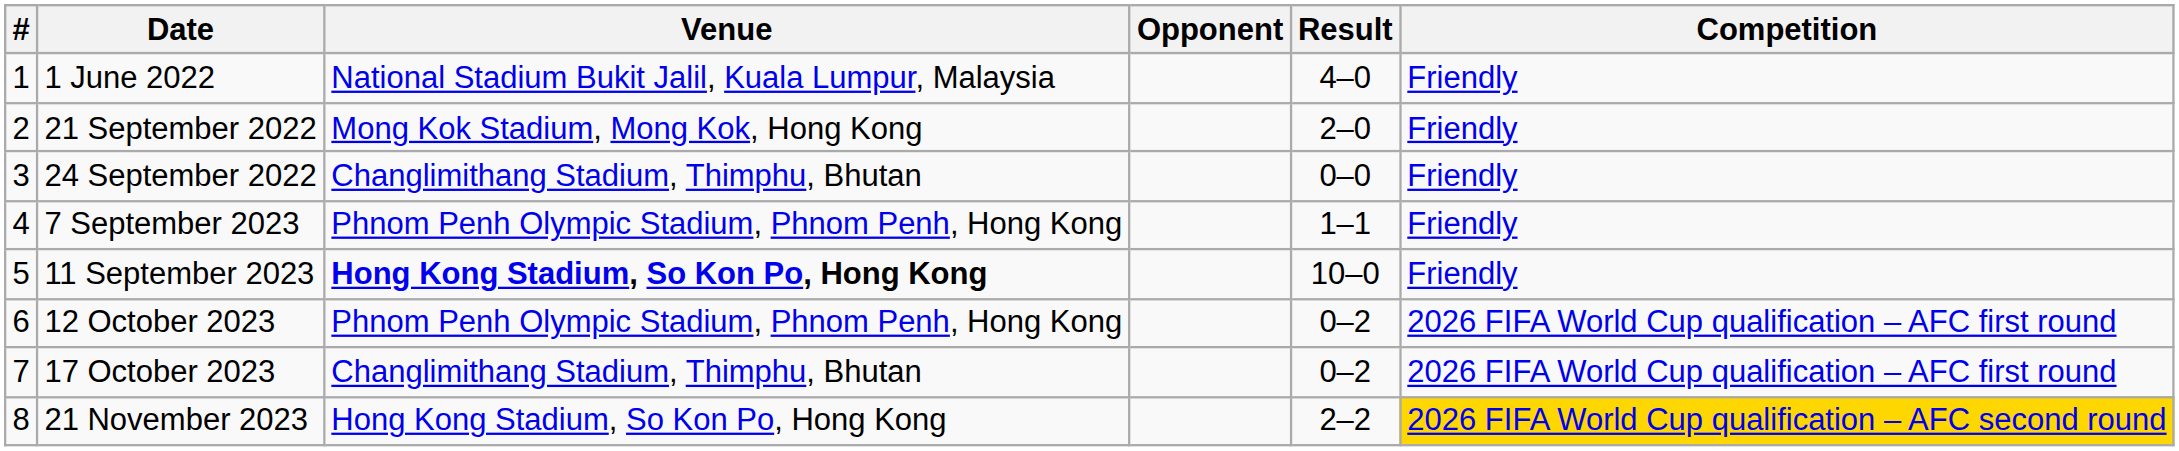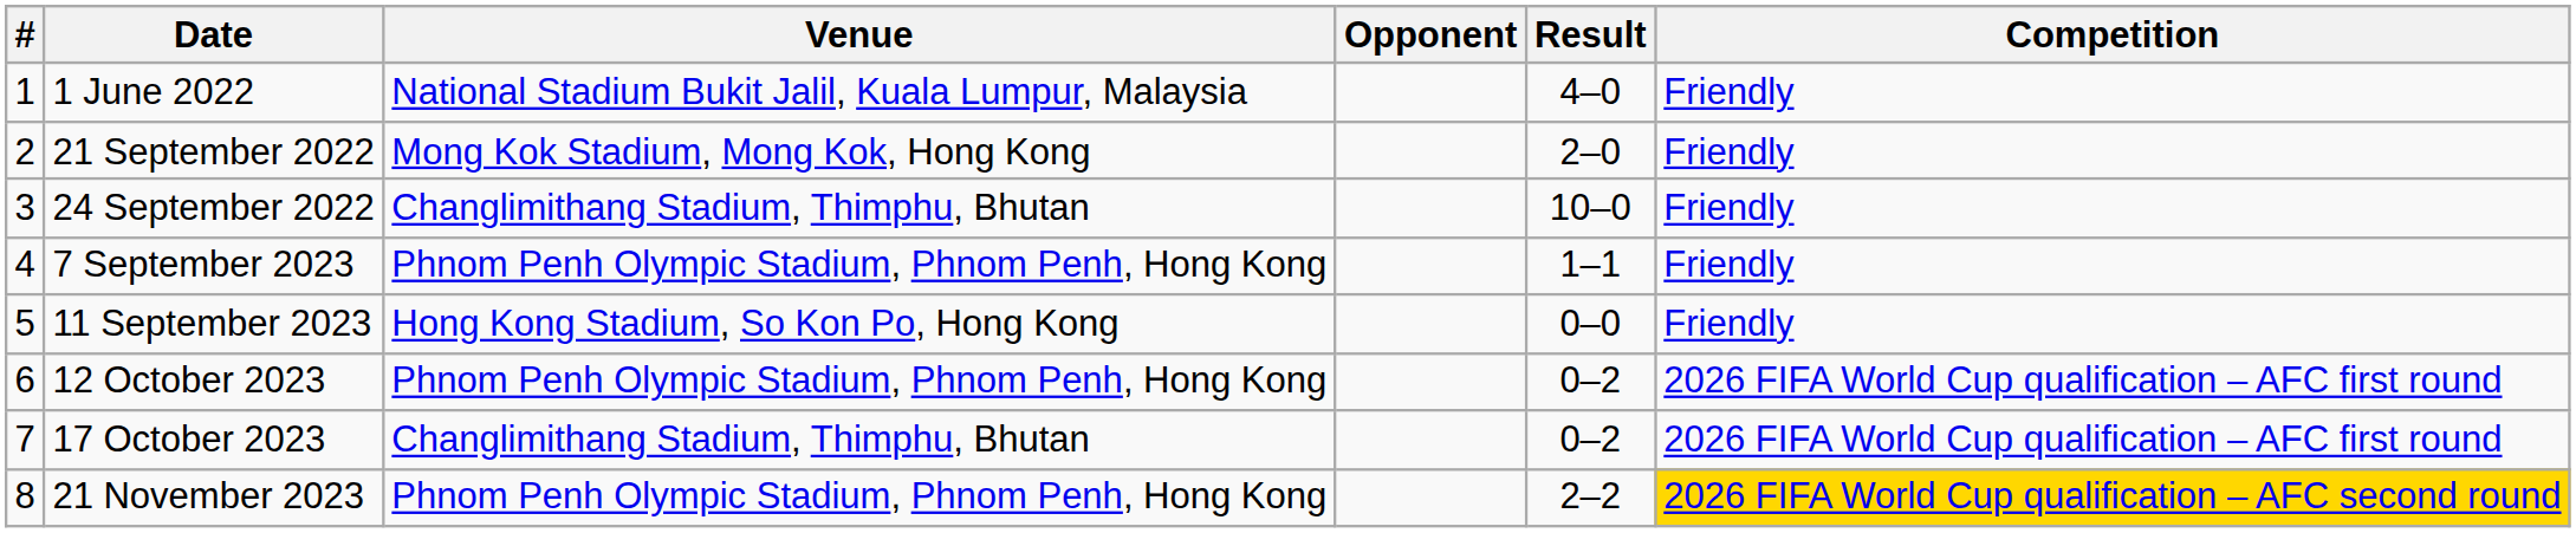24 September 2022 | Result: 0–0 -> 10–0
11 September 2023 | Venue: bold -> normal
11 September 2023 | Result: 10–0 -> 0–0
21 November 2023 | Venue: Hong Kong Stadium, So Kon Po, Hong Kong -> Phnom Penh Olympic Stadium, Phnom Penh, Hong Kong
